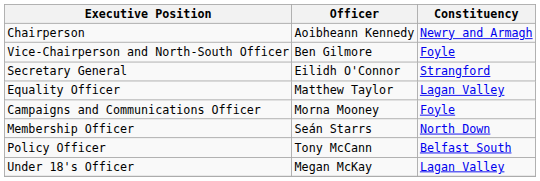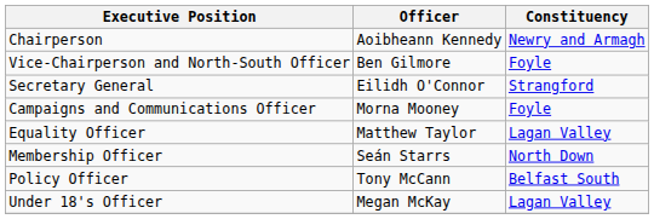rows swapped: Campaigns and Communications Officer <-> Equality Officer
